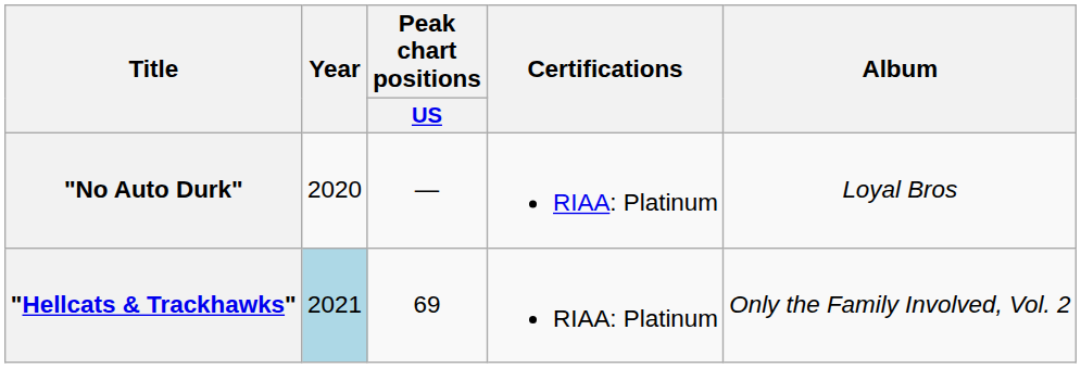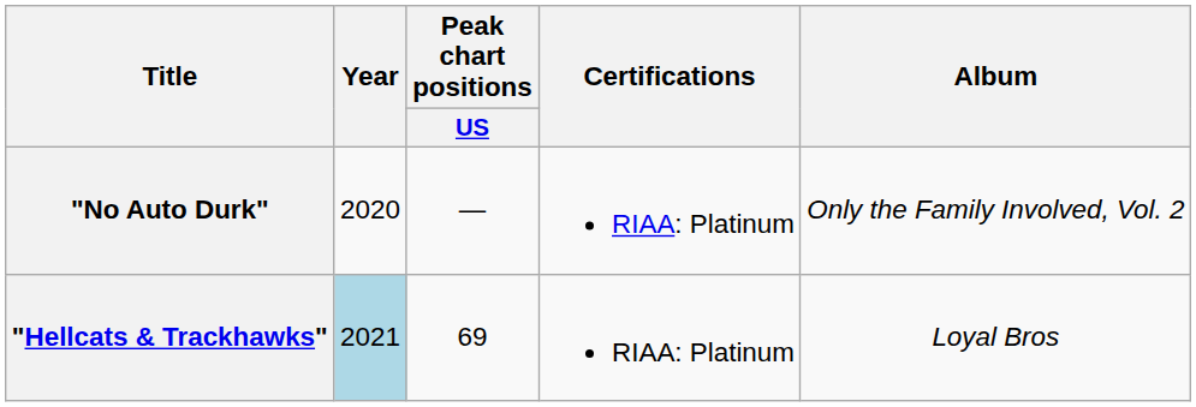"No Auto Durk" | Album: Loyal Bros -> Only the Family Involved, Vol. 2
"Hellcats & Trackhawks" | Album: Only the Family Involved, Vol. 2 -> Loyal Bros
